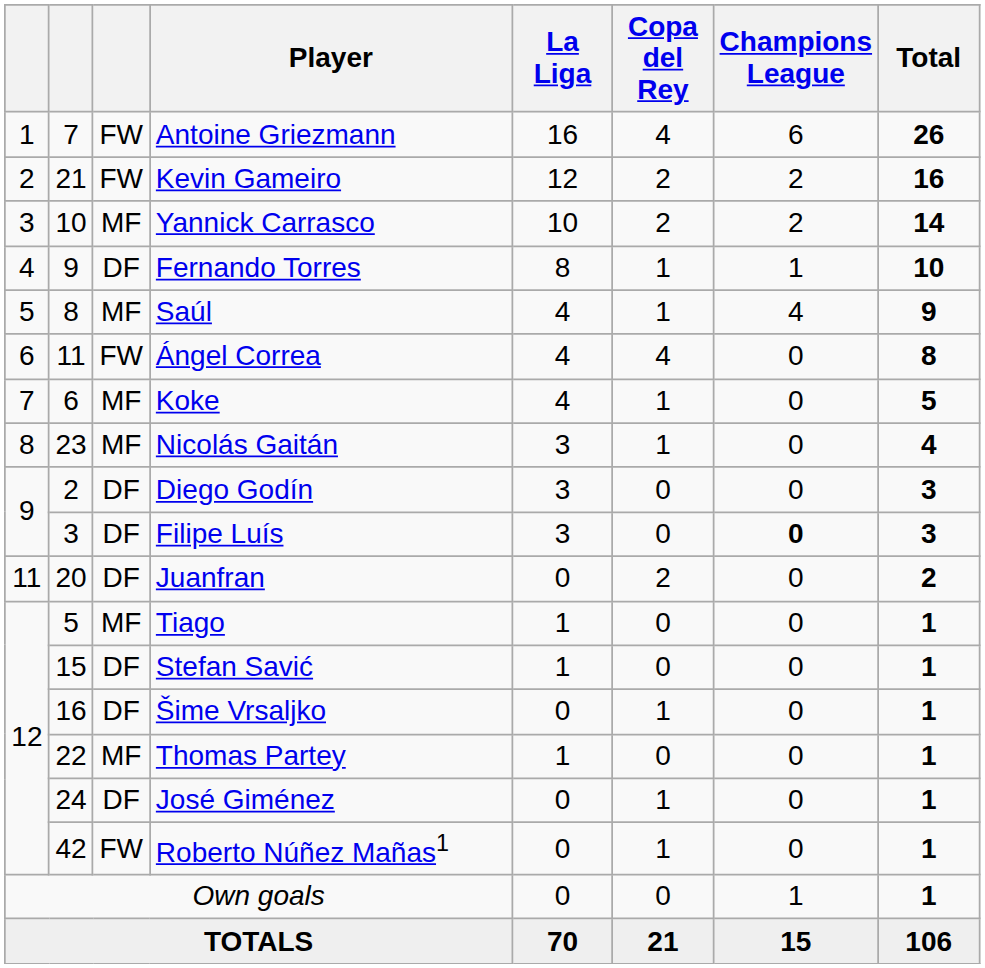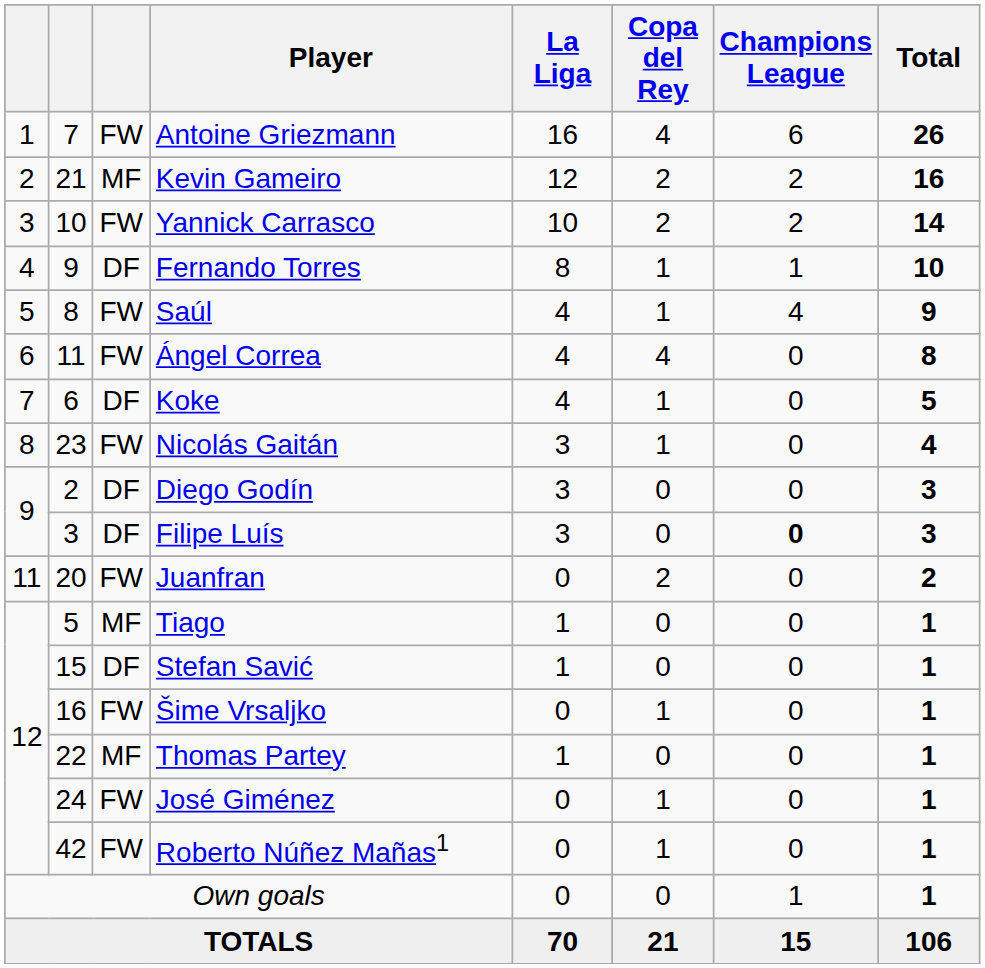Kevin Gameiro | column 3: FW -> MF
Yannick Carrasco | column 3: MF -> FW
Saúl | column 3: MF -> FW
Koke | column 3: MF -> DF
Nicolás Gaitán | column 3: MF -> FW
Juanfran | column 3: DF -> FW
Šime Vrsaljko | column 3: DF -> FW
José Giménez | column 3: DF -> FW
